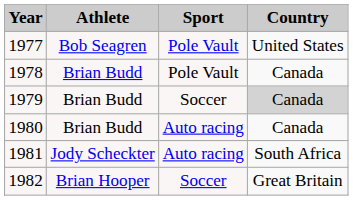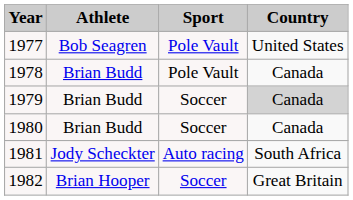1980 | Sport: Auto racing -> Soccer
